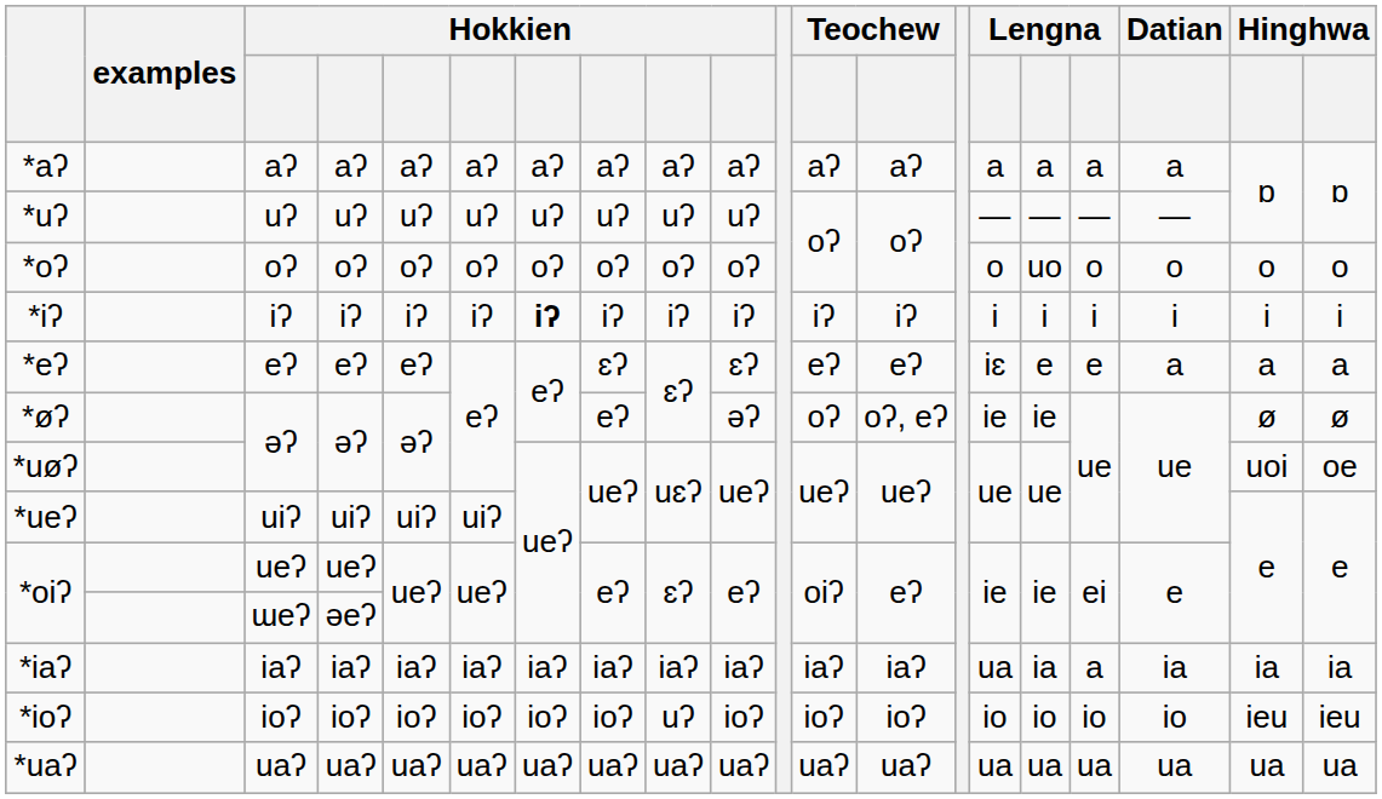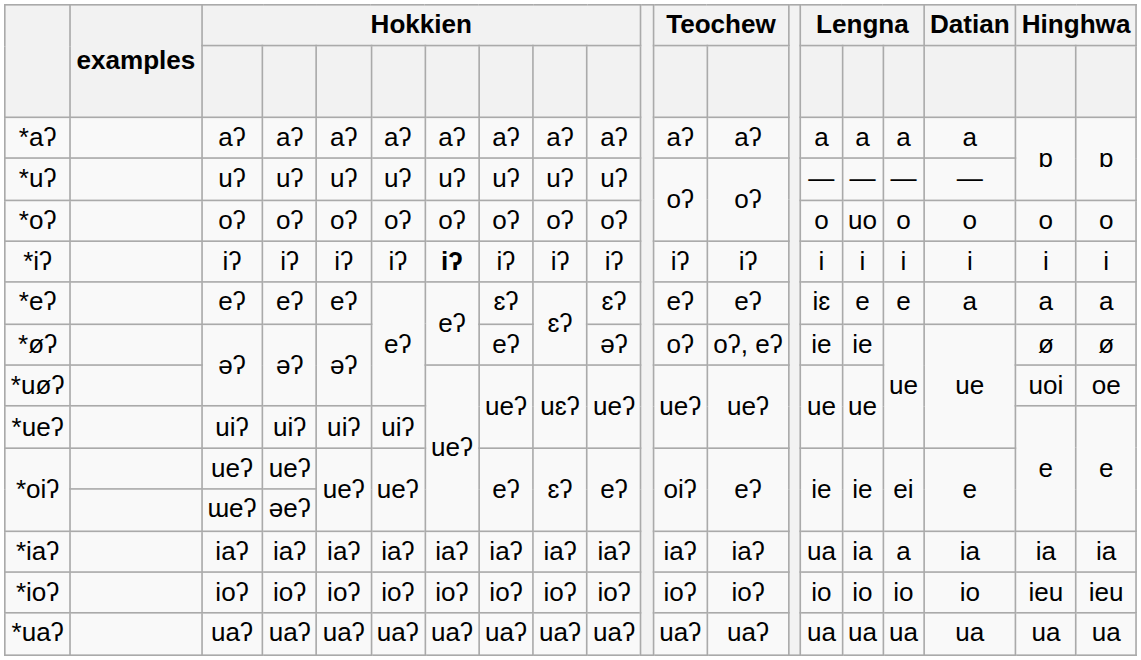*ioʔ | column 9: uʔ -> ioʔ
